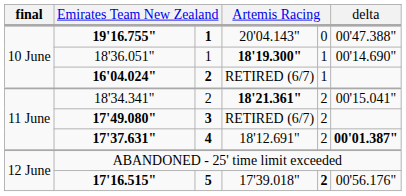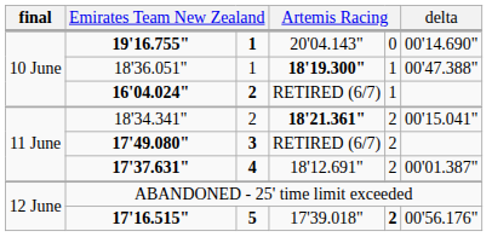19'16.755" | delta: 00'47.388" -> 00'14.690"
18'36.051" | delta: 00'14.690" -> 00'47.388"
17'37.631" | delta: bold -> normal
